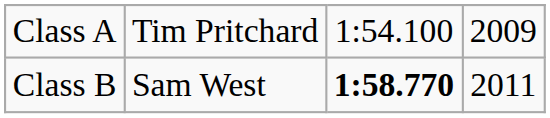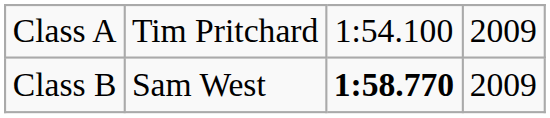Class B | column 4: 2011 -> 2009
